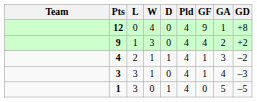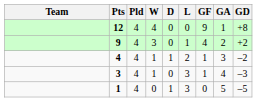columns swapped: Pld <-> L
